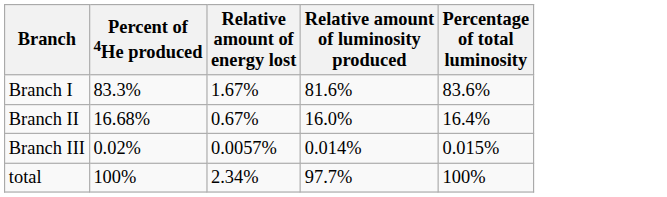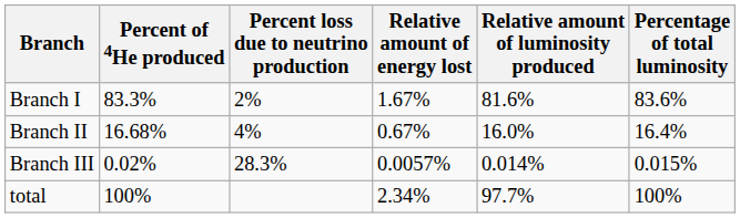+ column: Percent loss due to neutrino production | 2% | 4% | 28.3%
